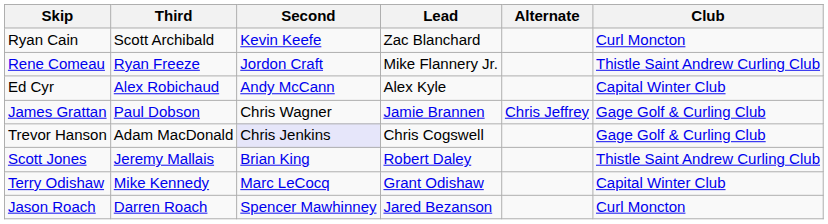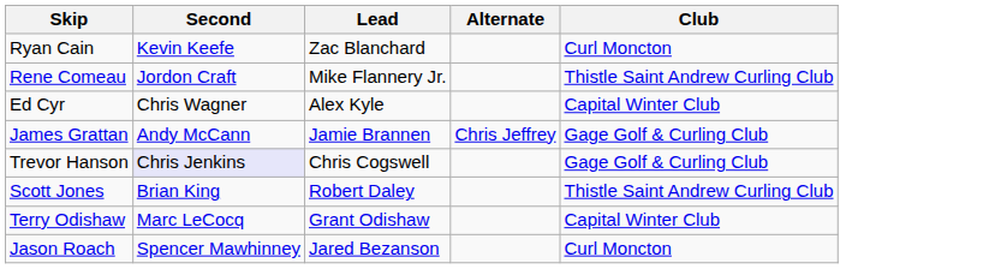- column: Third | Scott Archibald | Ryan Freeze | Alex Robichaud | Paul Dobson | Adam MacDonald | Jeremy Mallais | Mike Kennedy | Darren Roach
Ed Cyr | Second: Andy McCann -> Chris Wagner
James Grattan | Second: Chris Wagner -> Andy McCann
